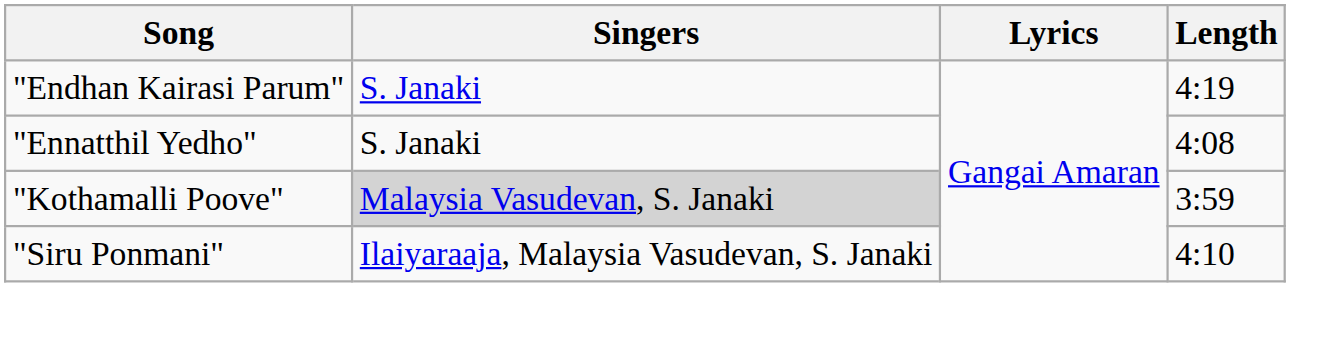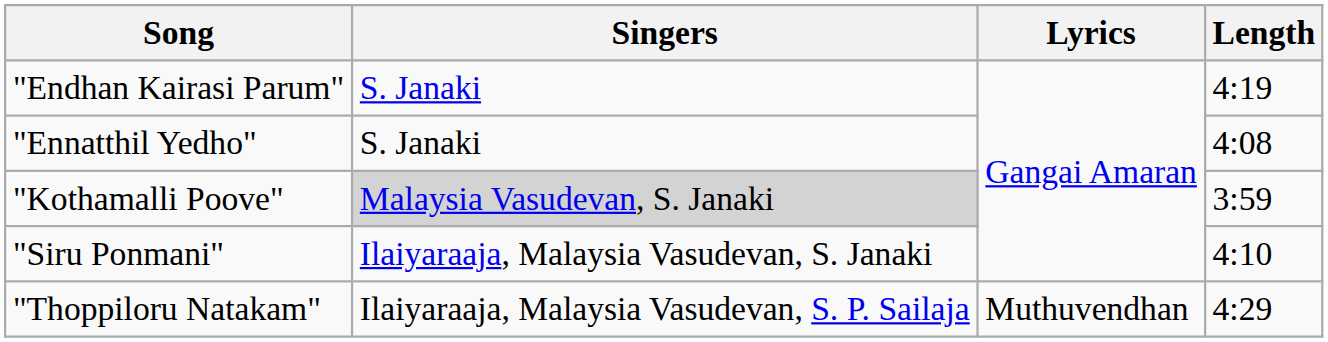+ row: "Thoppiloru Natakam" | Ilaiyaraaja, Malaysia Vasudevan, S. P. Sailaja | Muthuvendhan | 4:29
